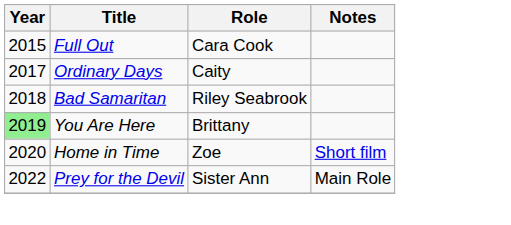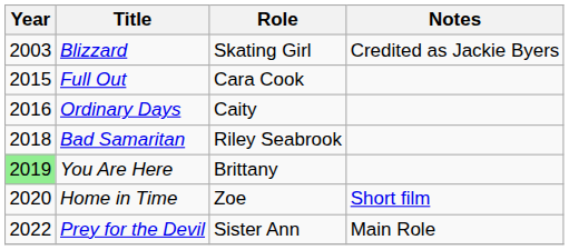+ row: 2003 | Blizzard | Skating Girl | Credited as Jackie Byers
Ordinary Days | Year: 2017 -> 2016
